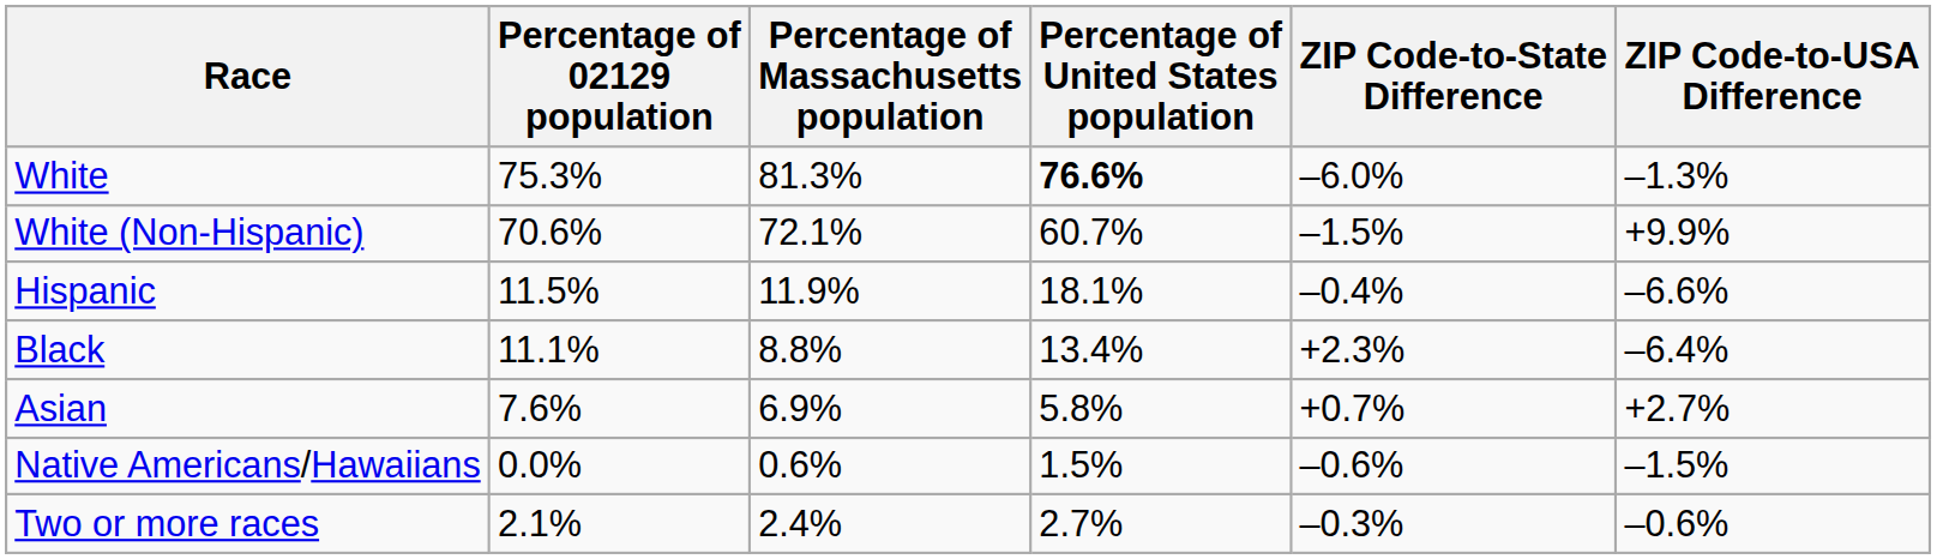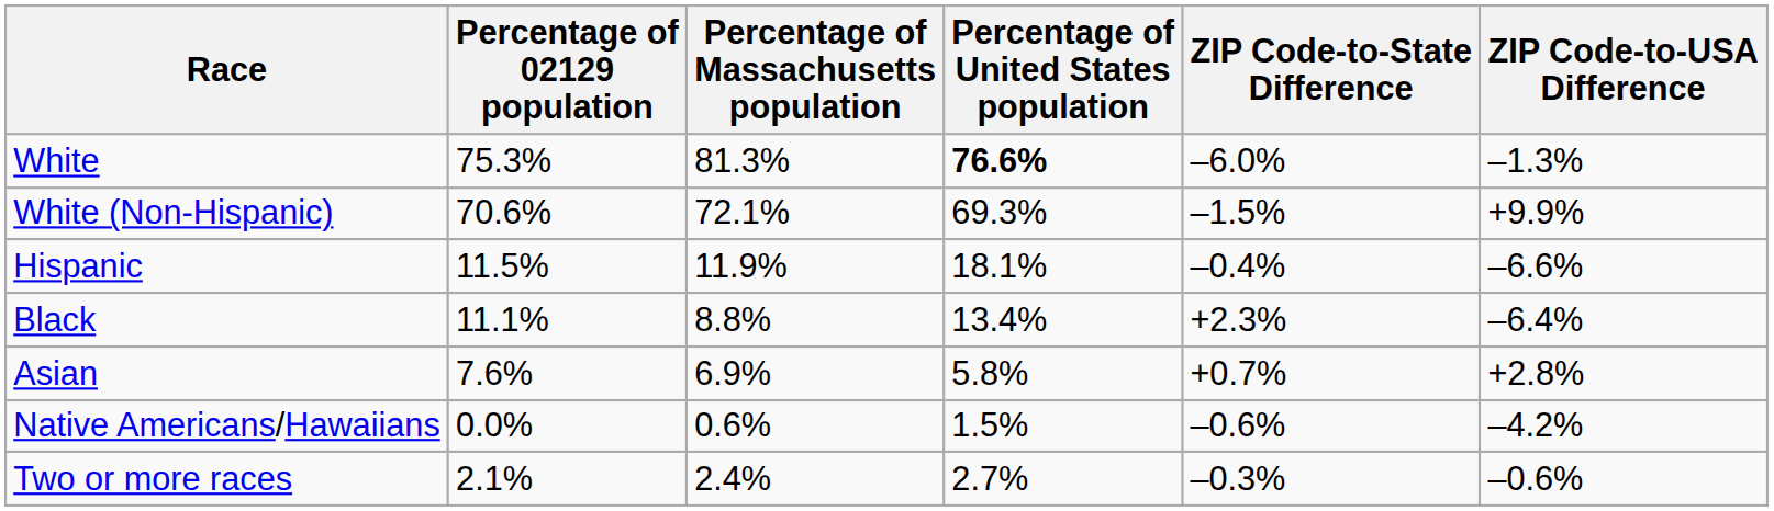White (Non-Hispanic) | Percentage of United States population: 60.7% -> 69.3%
Asian | ZIP Code-to-USA Difference: +2.7% -> +2.8%
Native Americans/Hawaiians | ZIP Code-to-USA Difference: –1.5% -> –4.2%
